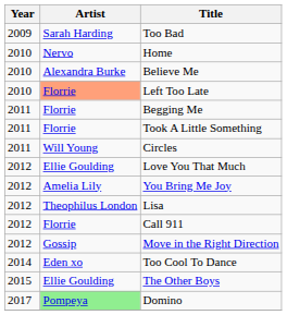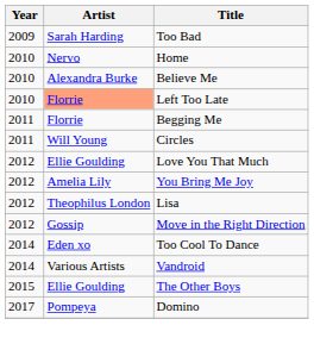- row: 2011 | Florrie | Took A Little Something
- row: 2012 | Florrie | Call 911
+ row: 2014 | Various Artists | Vandroid
Domino | Artist: lightgreen background -> no background
